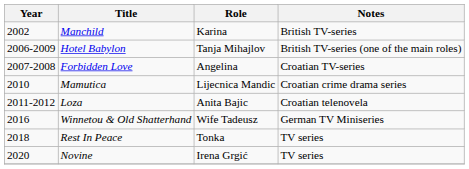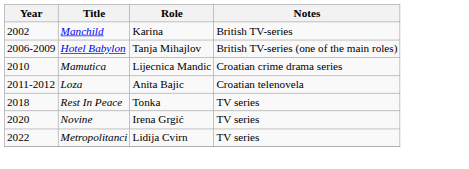- row: 2007-2008 | Forbidden Love | Angelina | Croatian TV-series
- row: 2016 | Winnetou & Old Shatterhand | Wife Tadeusz | German TV Miniseries
+ row: 2022 | Metropolitanci | Lidija Cvirn | TV series
